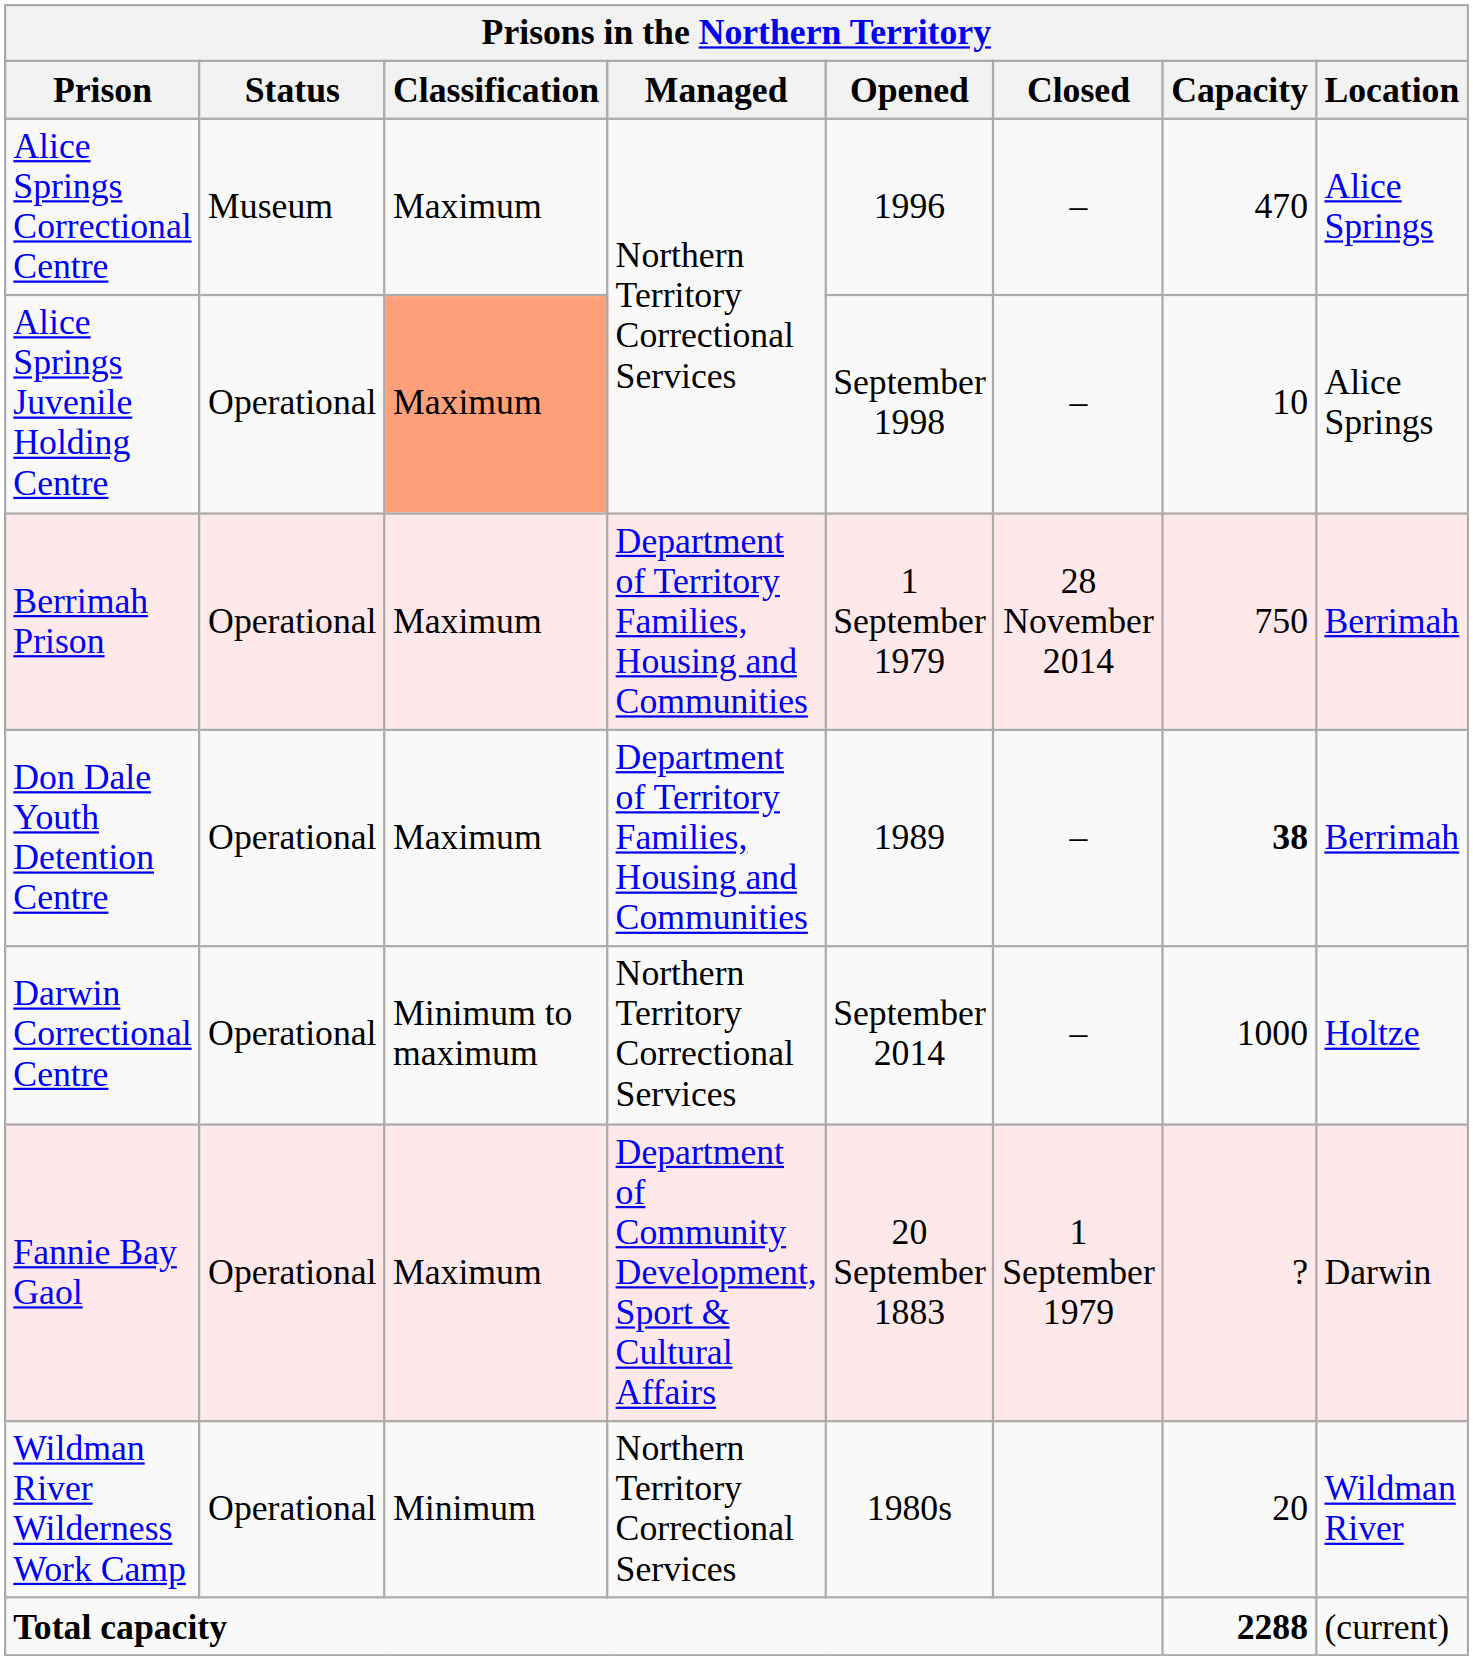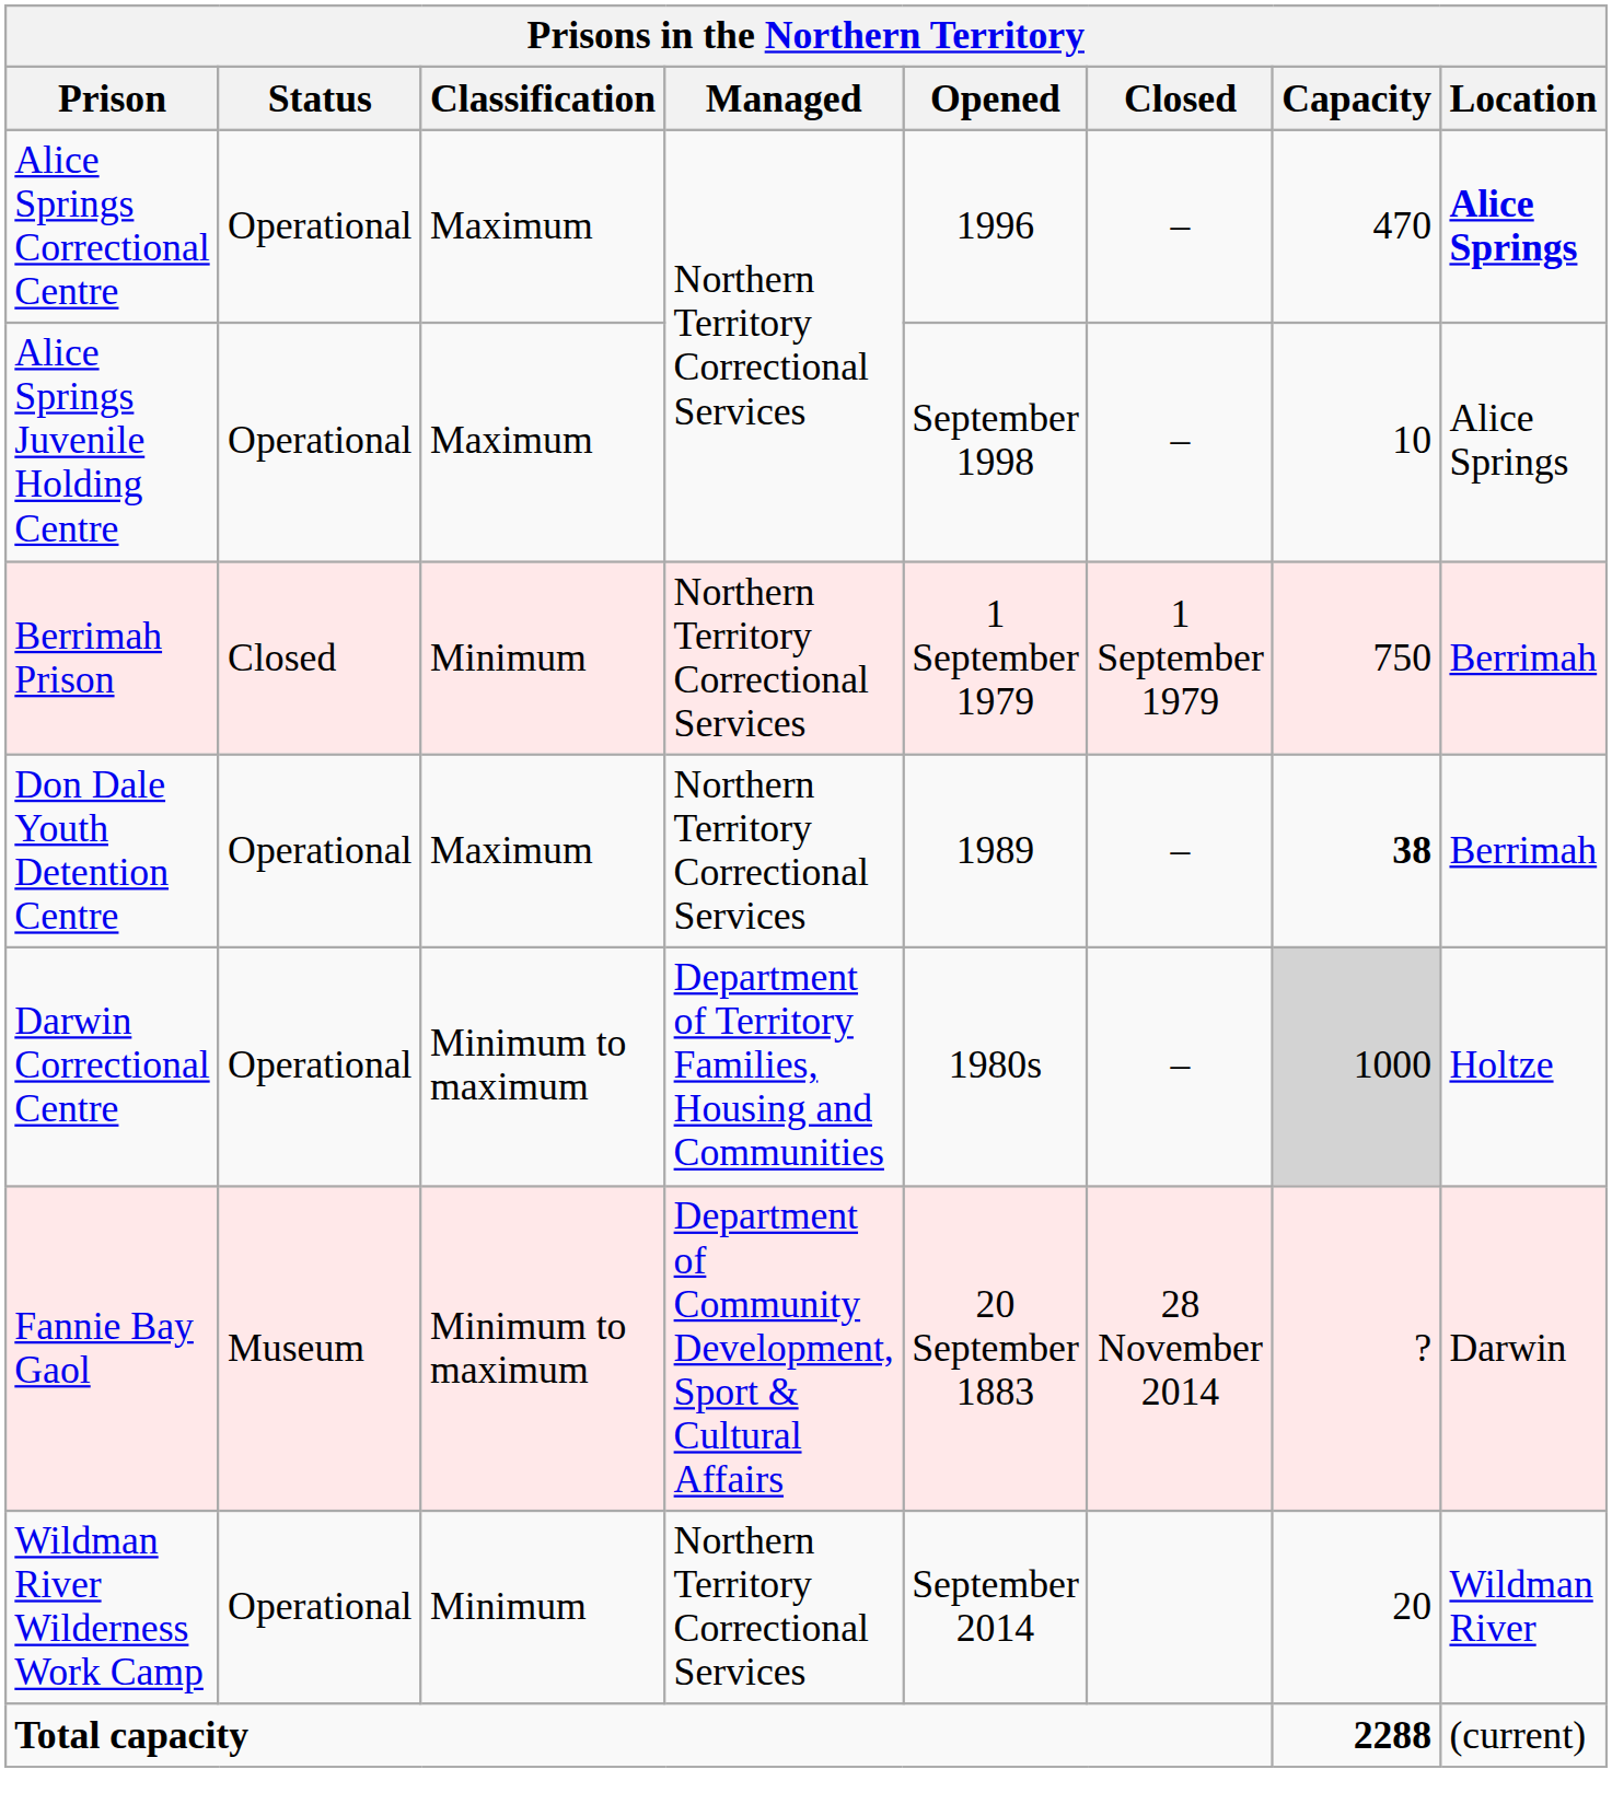Alice Springs Correctional Centre | Status: Museum -> Operational
Alice Springs Correctional Centre | Location: normal -> bold
Alice Springs Juvenile Holding Centre | Classification: lightsalmon background -> no background
Berrimah Prison | Status: Operational -> Closed
Berrimah Prison | Classification: Maximum -> Minimum
Berrimah Prison | Managed: Department of Territory Families, Housing and Communities -> Northern Territory Correctional Services
Berrimah Prison | Closed: 28 November 2014 -> 1 September 1979
Don Dale Youth Detention Centre | Managed: Department of Territory Families, Housing and Communities -> Northern Territory Correctional Services
Darwin Correctional Centre | Managed: Northern Territory Correctional Services -> Department of Territory Families, Housing and Communities
Darwin Correctional Centre | Opened: September 2014 -> 1980s
Darwin Correctional Centre | Capacity: no background -> lightgrey background
Fannie Bay Gaol | Status: Operational -> Museum
Fannie Bay Gaol | Classification: Maximum -> Minimum to maximum
Fannie Bay Gaol | Closed: 1 September 1979 -> 28 November 2014
Wildman River Wilderness Work Camp | Opened: 1980s -> September 2014
